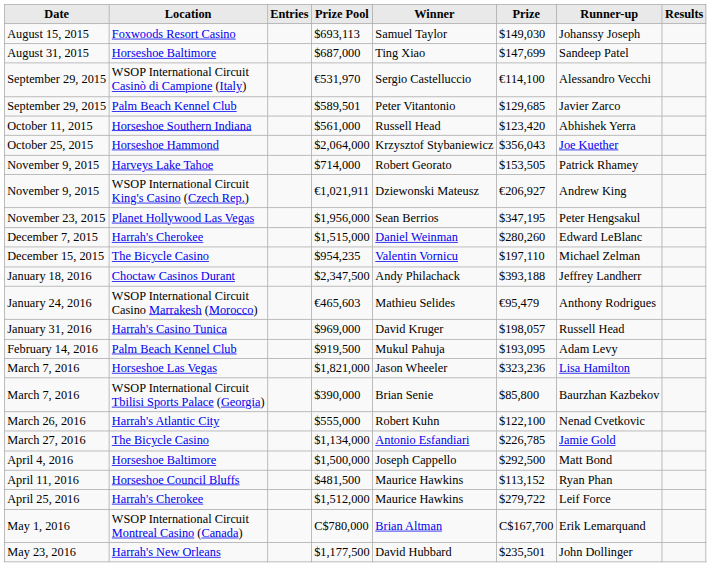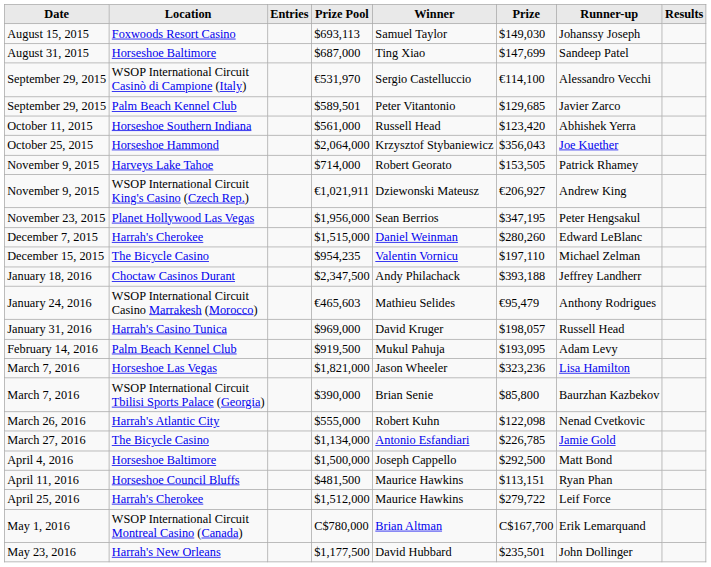$555,000 | Prize: $122,100 -> $122,098
$481,500 | Prize: $113,152 -> $113,151
